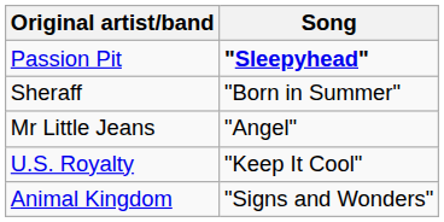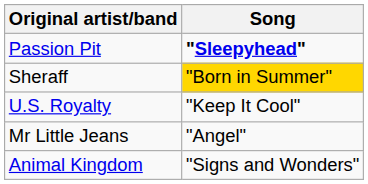Sheraff | Song: no background -> gold background
rows swapped: Mr Little Jeans <-> U.S. Royalty
